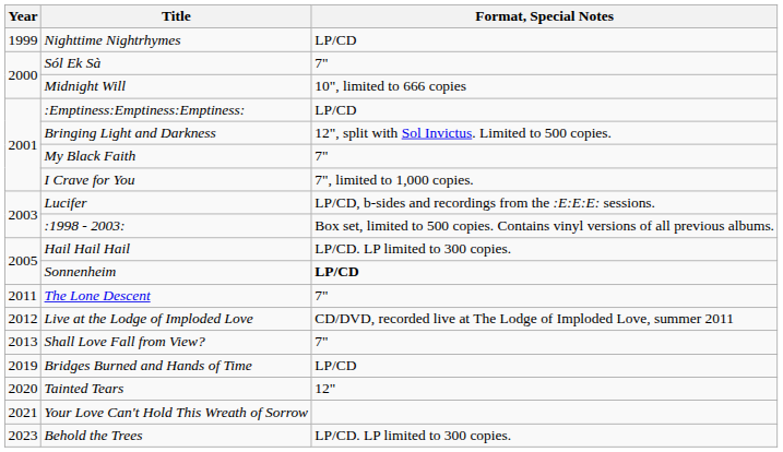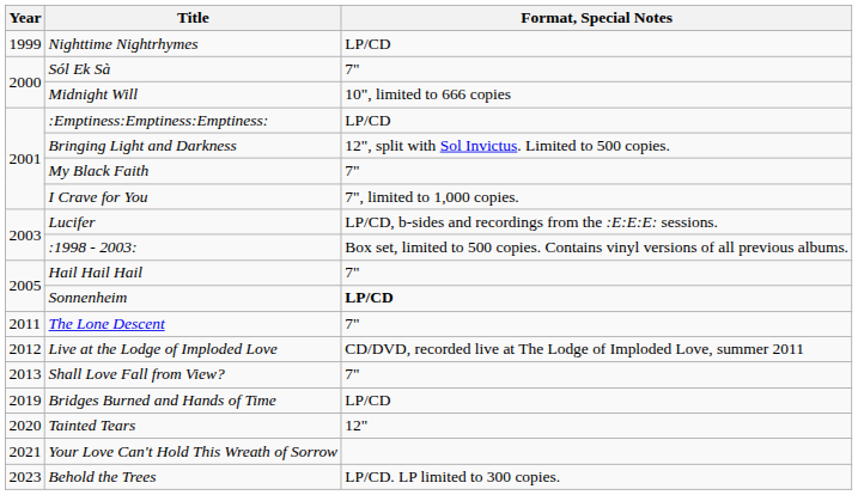Hail Hail Hail | Format, Special Notes: LP/CD. LP limited to 300 copies. -> 7"
